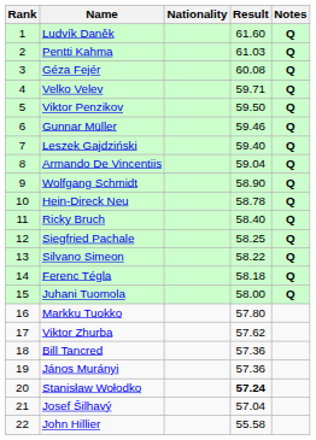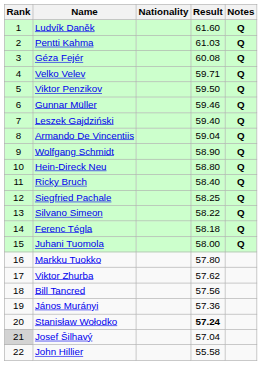Hein-Direck Neu | Result: 58.78 -> 58.80
Bill Tancred | Result: 57.36 -> 57.56
Josef Šilhavý | Rank: no background -> lightgrey background
